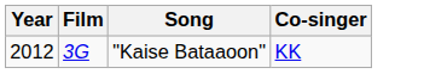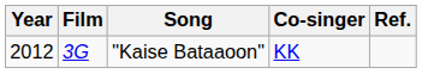+ column: Ref.
